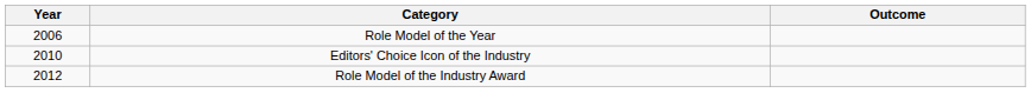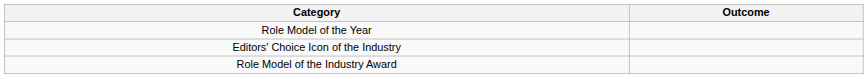- column: Year | 2006 | 2010 | 2012
